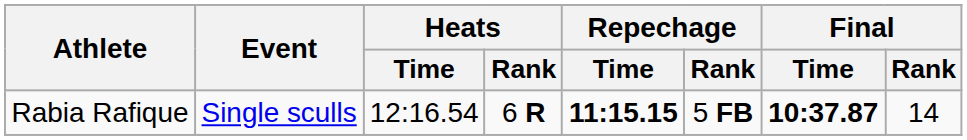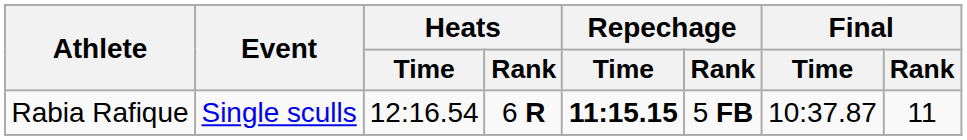Rabia Rafique | Final / Time: bold -> normal
Rabia Rafique | Final / Rank: 14 -> 11
